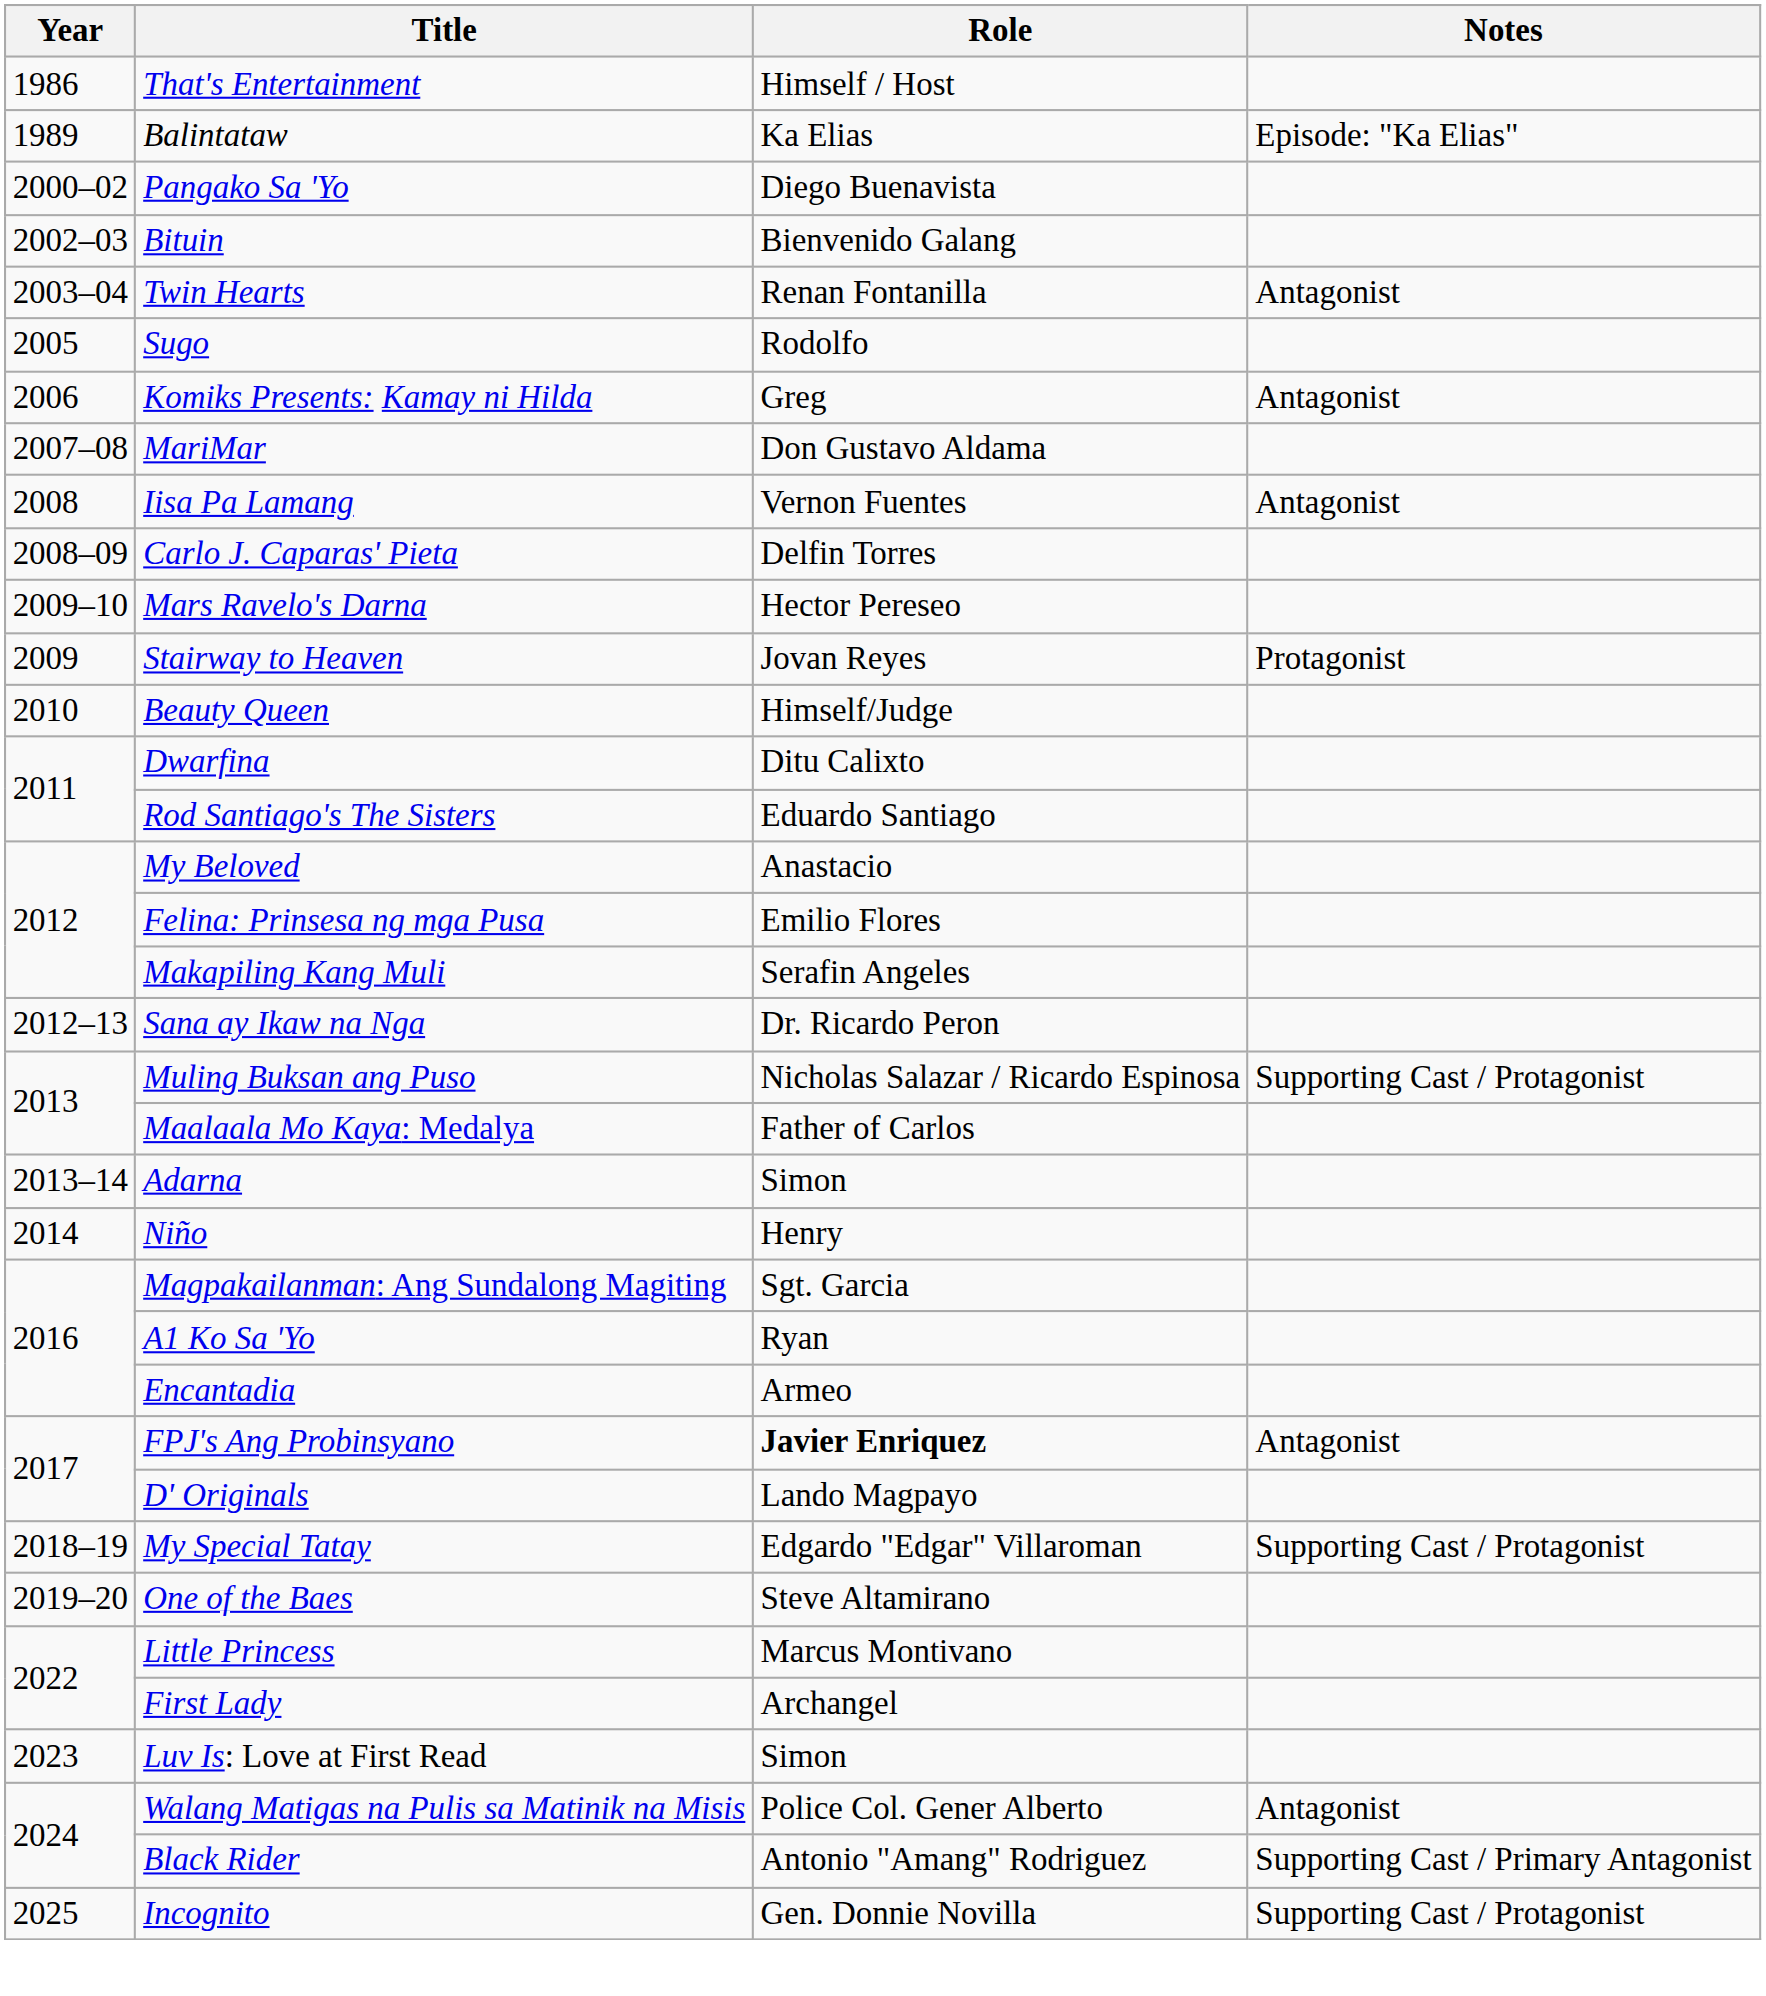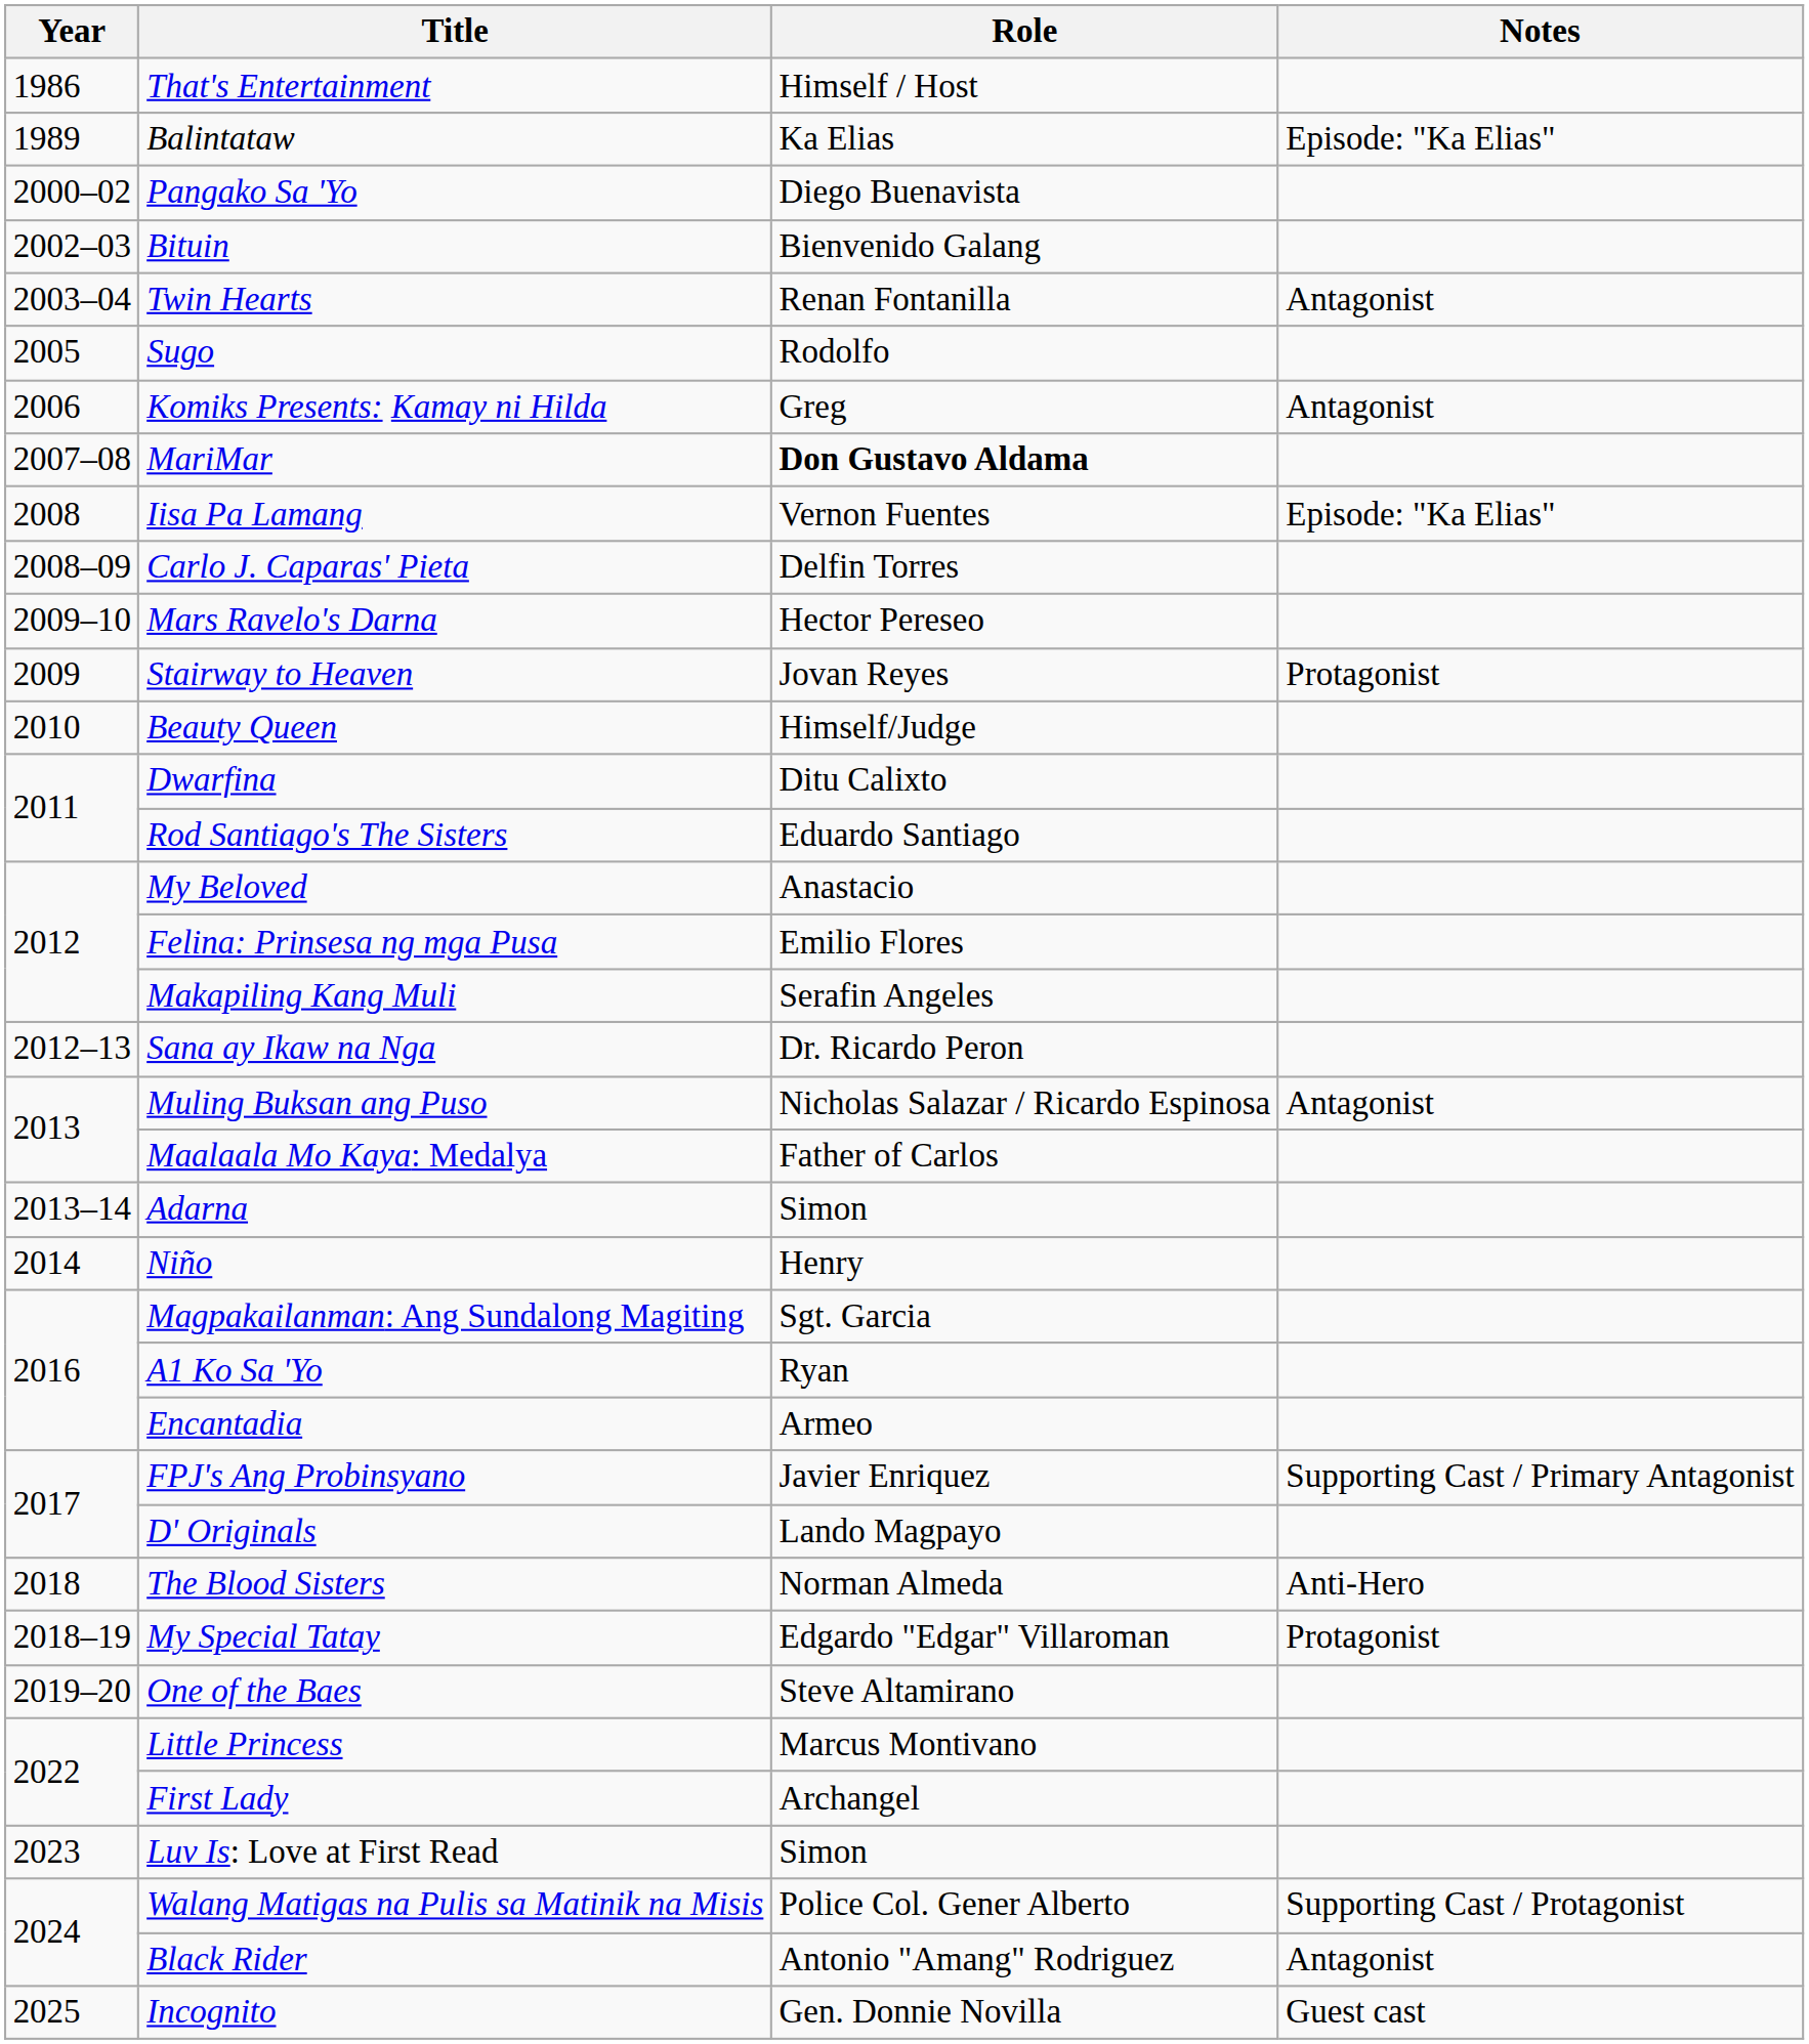MariMar | Role: normal -> bold
Iisa Pa Lamang | Notes: Antagonist -> Episode: "Ka Elias"
Muling Buksan ang Puso | Notes: Supporting Cast / Protagonist -> Antagonist
FPJ's Ang Probinsyano | Role: bold -> normal
FPJ's Ang Probinsyano | Notes: Antagonist -> Supporting Cast / Primary Antagonist
+ row: 2018 | The Blood Sisters | Norman Almeda | Anti-Hero
My Special Tatay | Notes: Supporting Cast / Protagonist -> Protagonist
Walang Matigas na Pulis sa Matinik na Misis | Notes: Antagonist -> Supporting Cast / Protagonist
Black Rider | Notes: Supporting Cast / Primary Antagonist -> Antagonist
Incognito | Notes: Supporting Cast / Protagonist -> Guest cast
